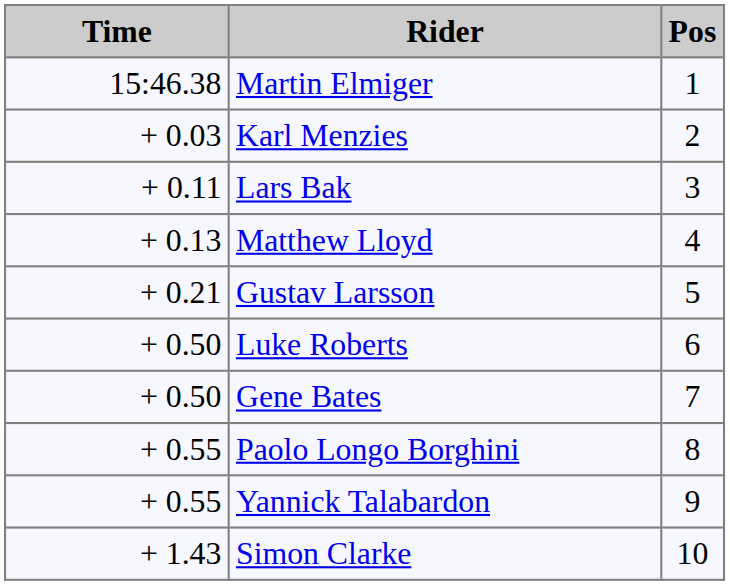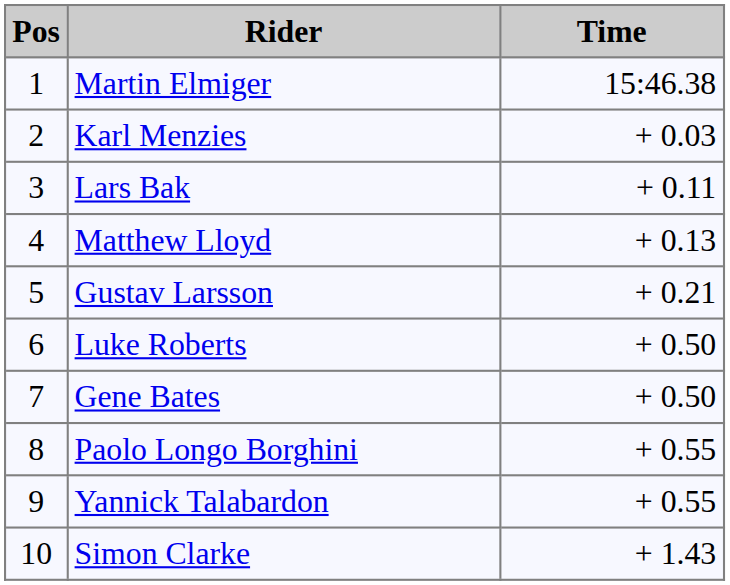columns swapped: Pos <-> Time
